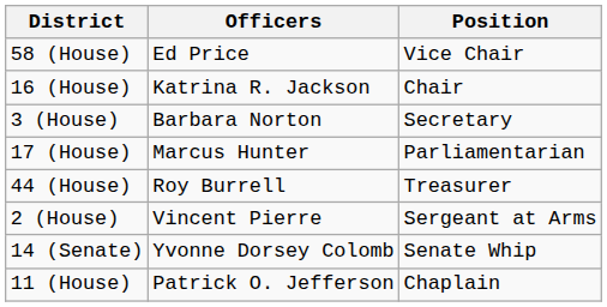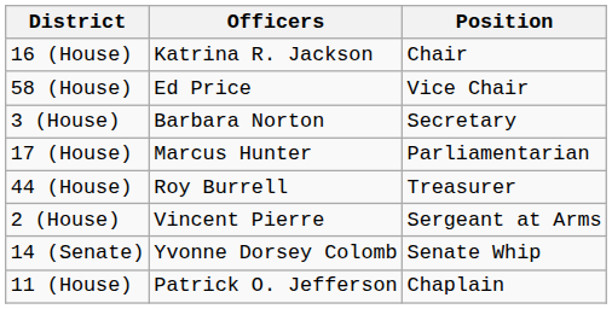rows swapped: 16 (House) <-> 58 (House)
